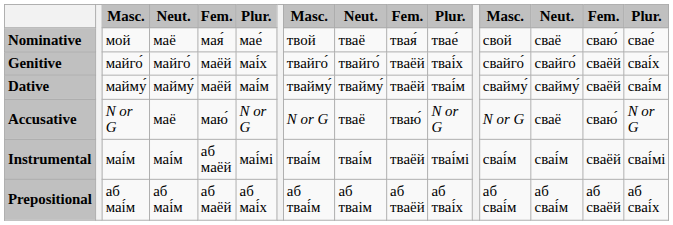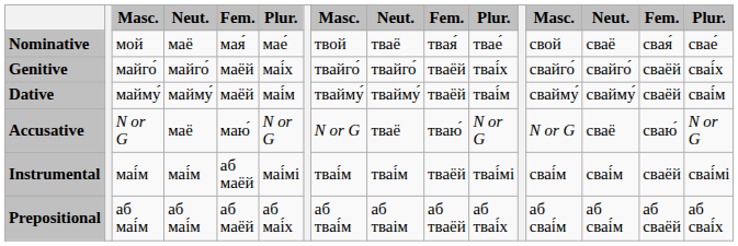Nominative | column 15: сваю́ -> свая́
